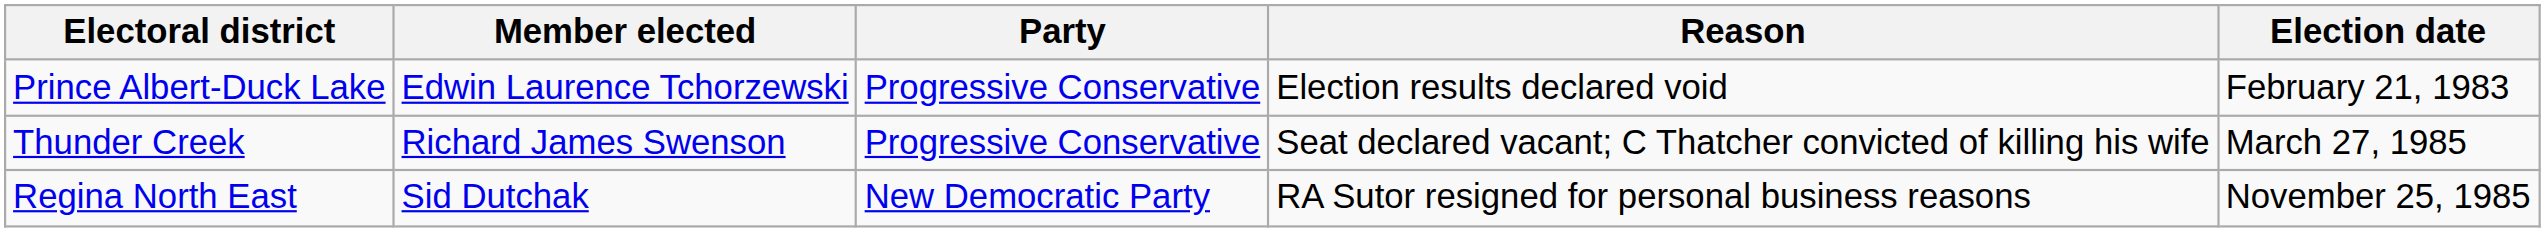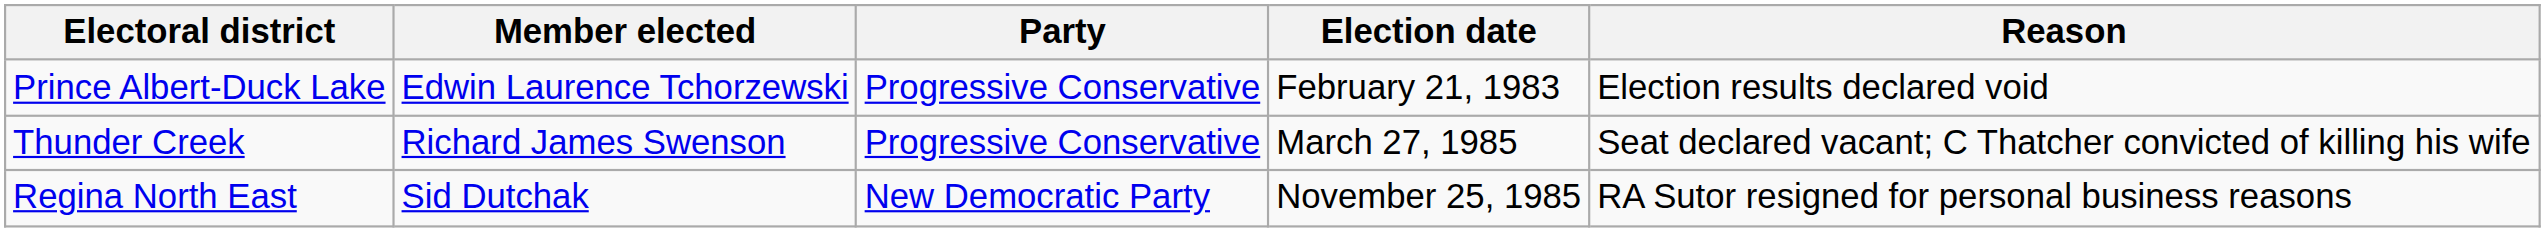columns swapped: Election date <-> Reason
